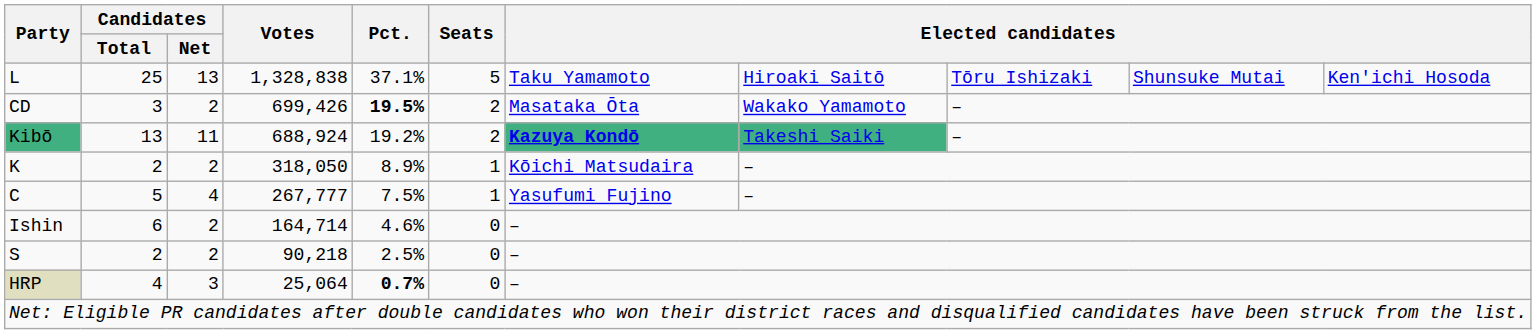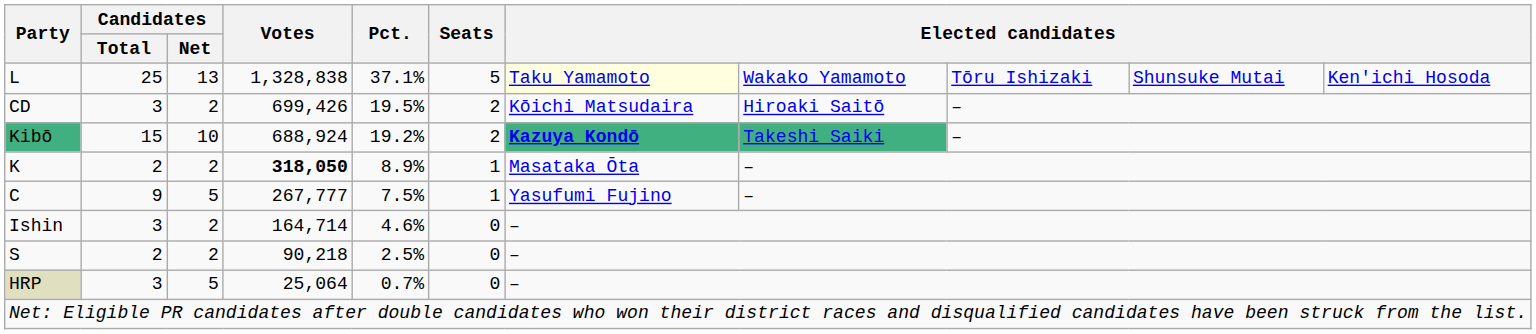L | column 7: no background -> lightyellow background
L | column 8: Hiroaki Saitō -> Wakako Yamamoto
CD | Pct.: bold -> normal
CD | column 7: Masataka Ōta -> Kōichi Matsudaira
CD | column 8: Wakako Yamamoto -> Hiroaki Saitō
Kibō | Candidates / Total: 13 -> 15
Kibō | Candidates / Net: 11 -> 10
K | Votes: normal -> bold
K | column 7: Kōichi Matsudaira -> Masataka Ōta
C | Candidates / Total: 5 -> 9
C | Candidates / Net: 4 -> 5
Ishin | Candidates / Total: 6 -> 3
HRP | Candidates / Total: 4 -> 3
HRP | Candidates / Net: 3 -> 5
HRP | Pct.: bold -> normal
